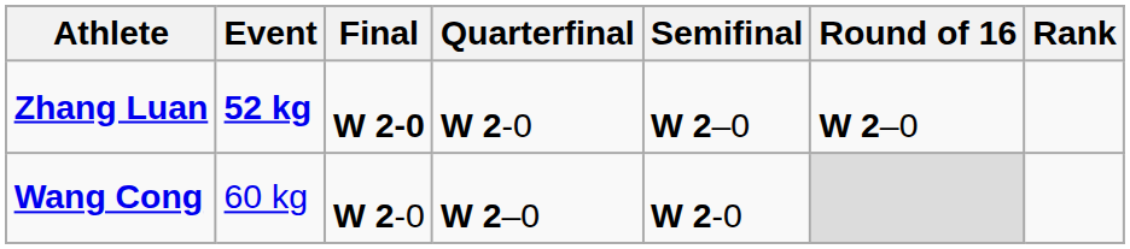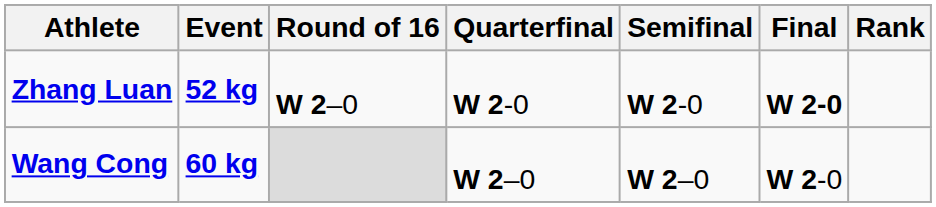columns swapped: Round of 16 <-> Final
Zhang Luan | Semifinal: W 2–0 -> W 2-0
Wang Cong | Event: normal -> bold
Wang Cong | Semifinal: W 2-0 -> W 2–0
